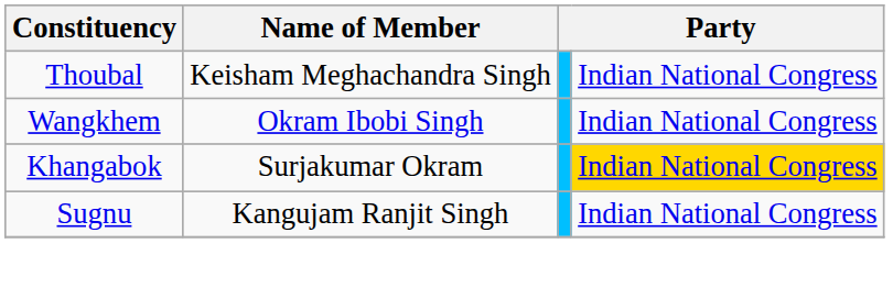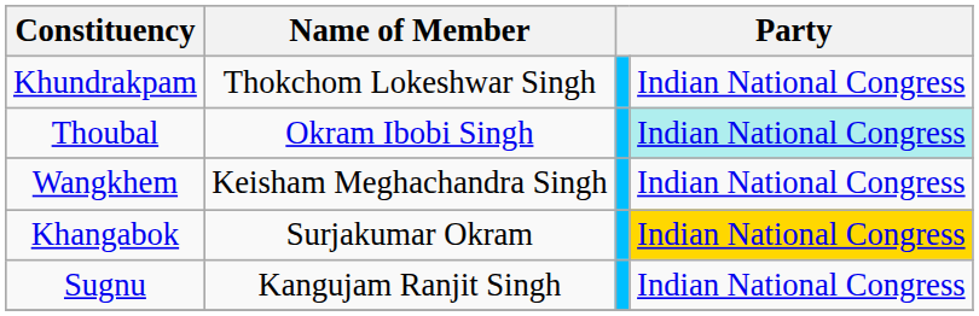+ row: Khundrakpam | Thokchom Lokeshwar Singh | Indian National Congress
Thoubal | Name of Member: Keisham Meghachandra Singh -> Okram Ibobi Singh
Thoubal | column 4: no background -> paleturquoise background
Wangkhem | Name of Member: Okram Ibobi Singh -> Keisham Meghachandra Singh
